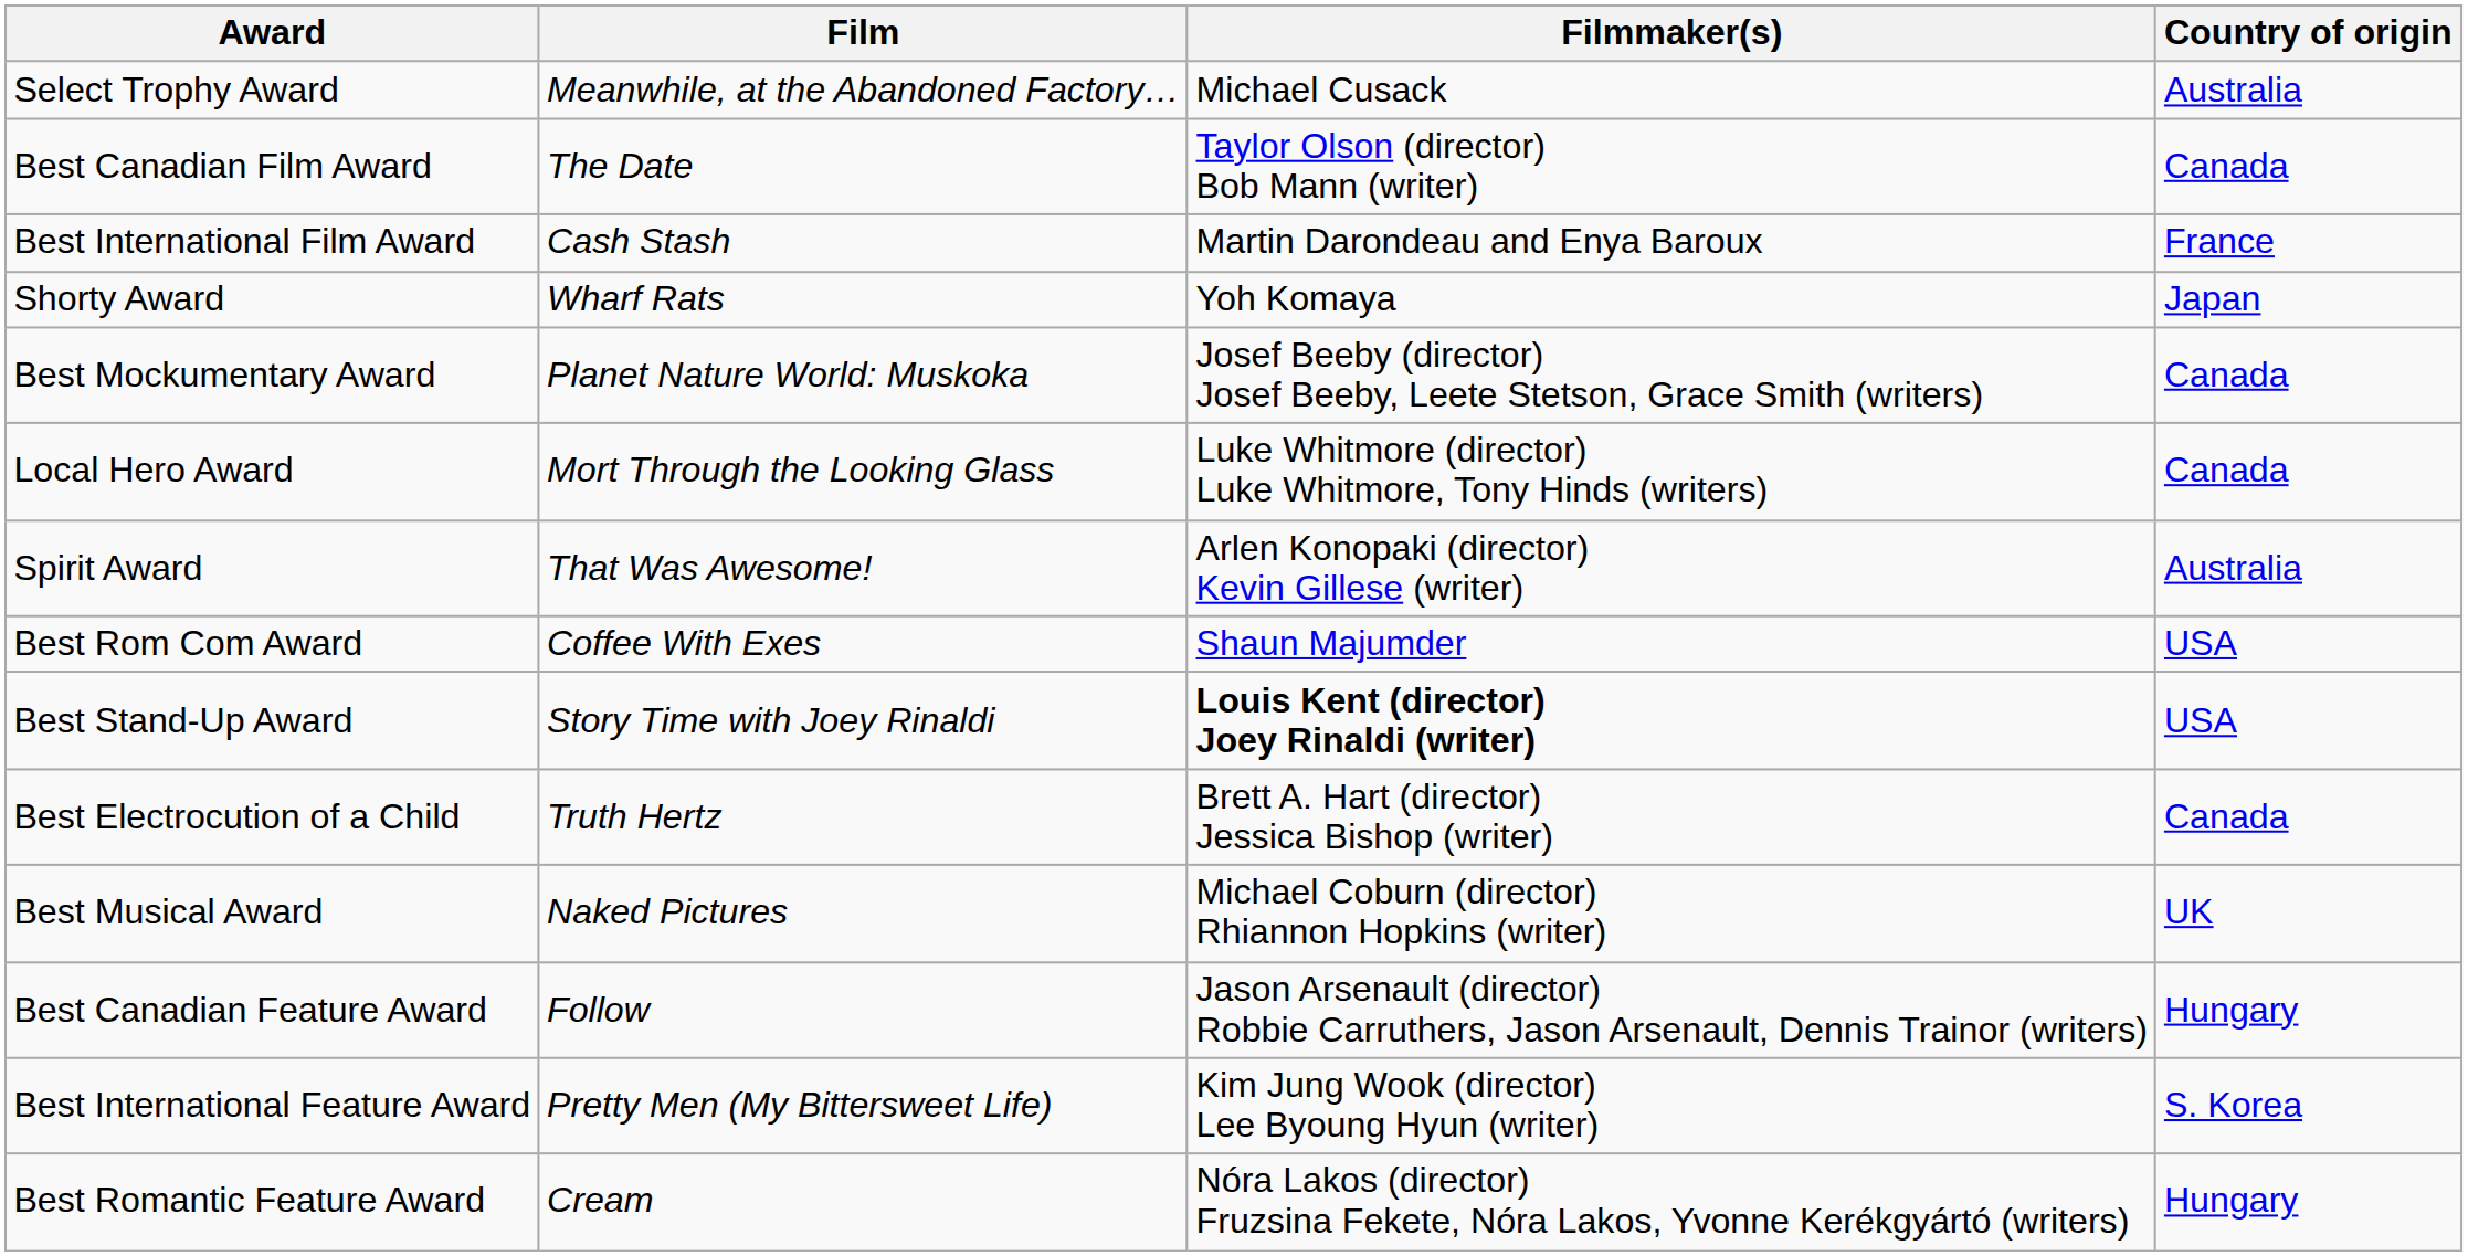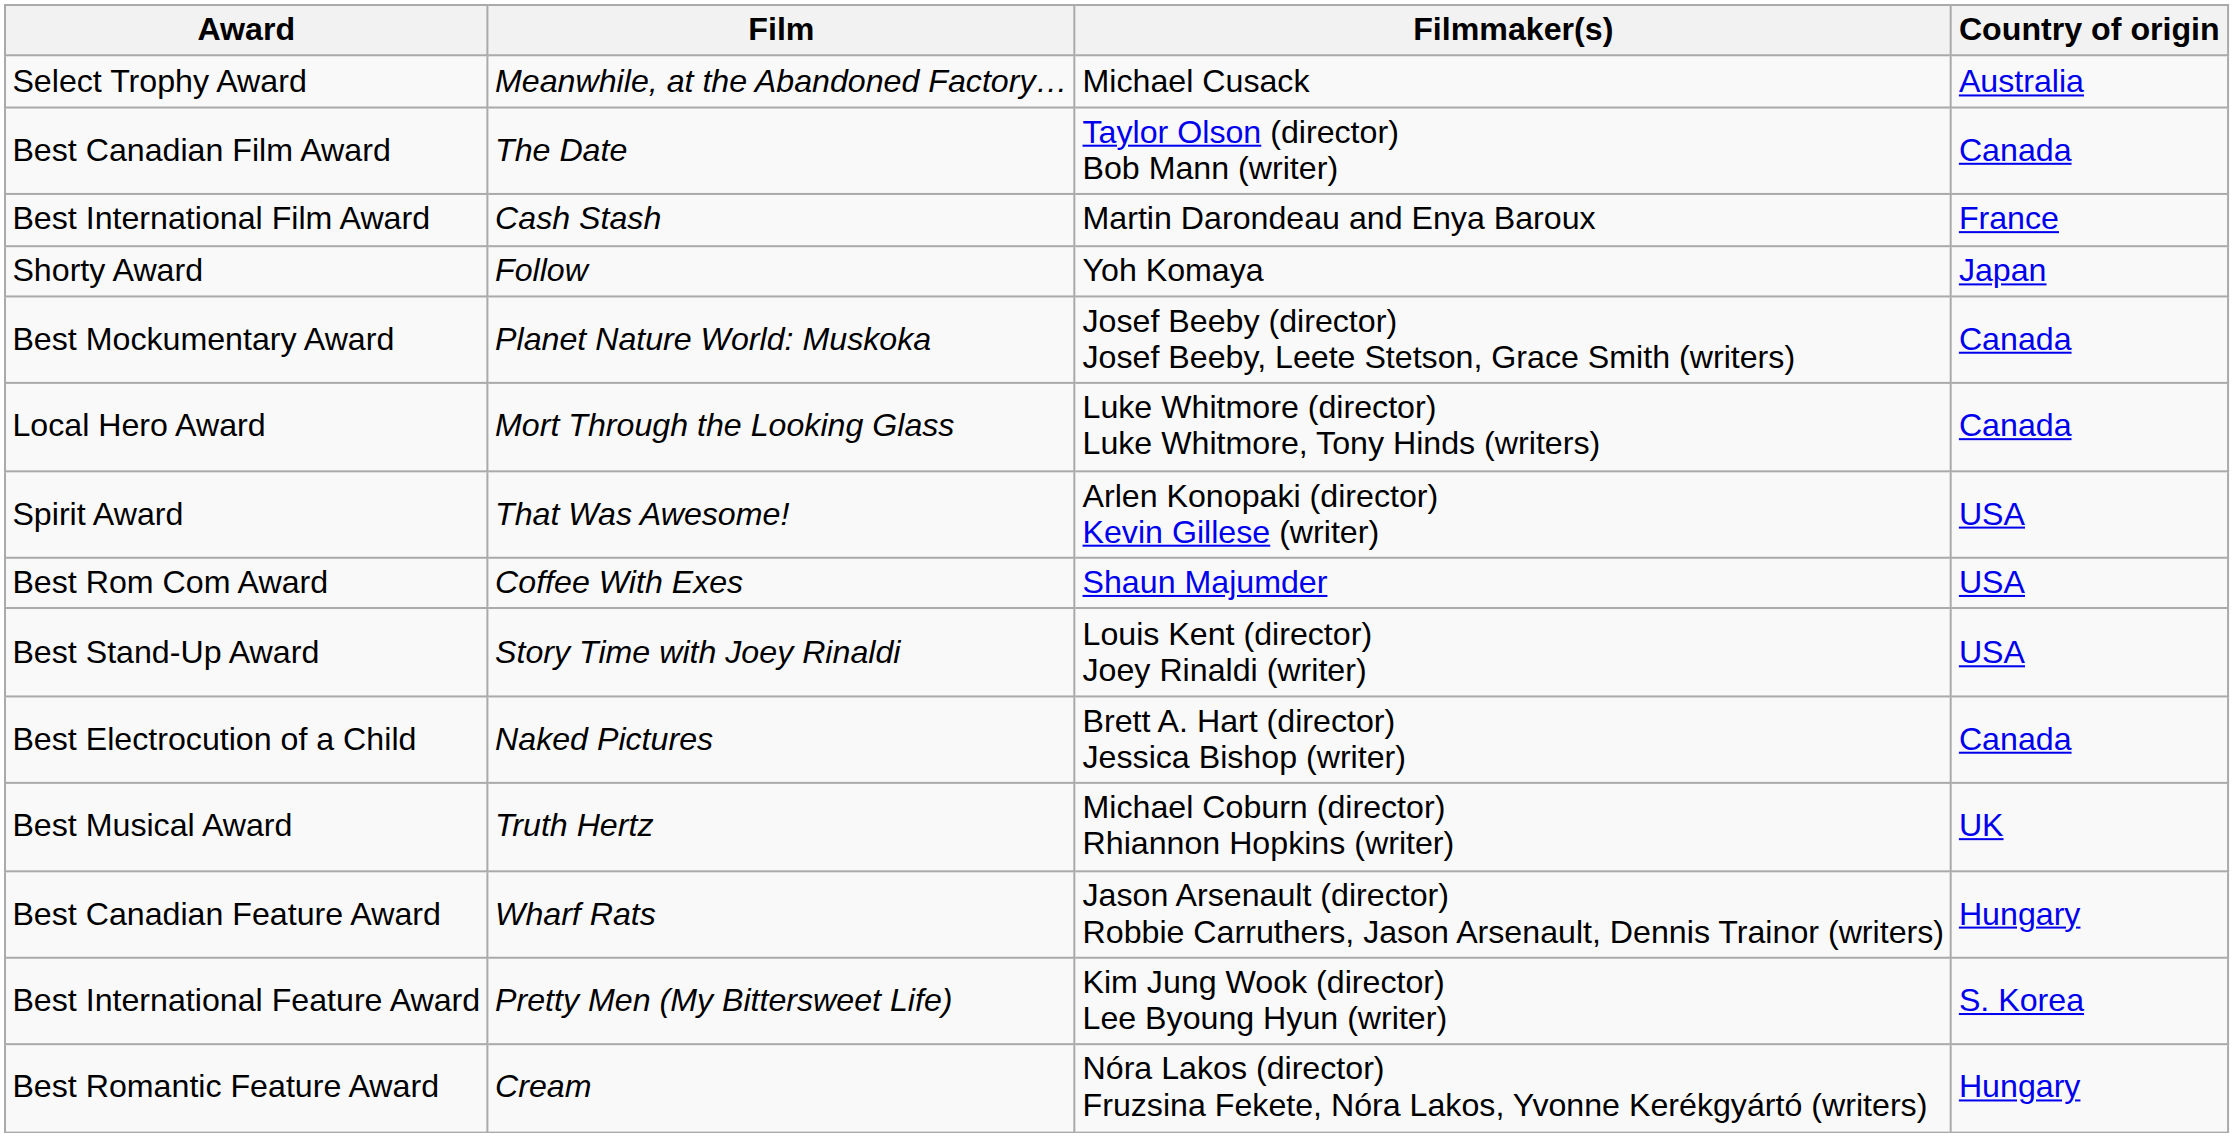Shorty Award | Film: Wharf Rats -> Follow
Spirit Award | Country of origin: Australia -> USA
Best Stand-Up Award | Filmmaker(s): bold -> normal
Best Electrocution of a Child | Film: Truth Hertz -> Naked Pictures
Best Musical Award | Film: Naked Pictures -> Truth Hertz
Best Canadian Feature Award | Film: Follow -> Wharf Rats
